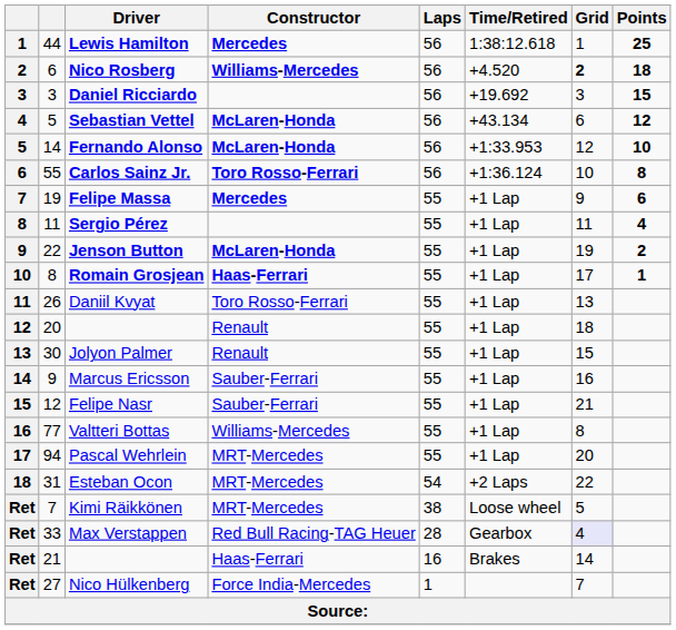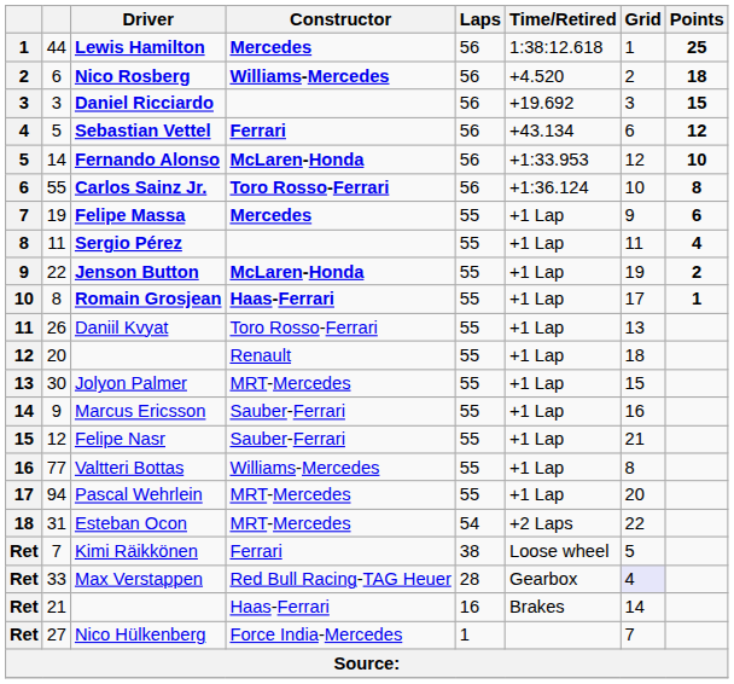Nico Rosberg | Grid: bold -> normal
Sebastian Vettel | Constructor: McLaren-Honda -> Ferrari
Jolyon Palmer | Constructor: Renault -> MRT-Mercedes
Kimi Räikkönen | Constructor: MRT-Mercedes -> Ferrari
